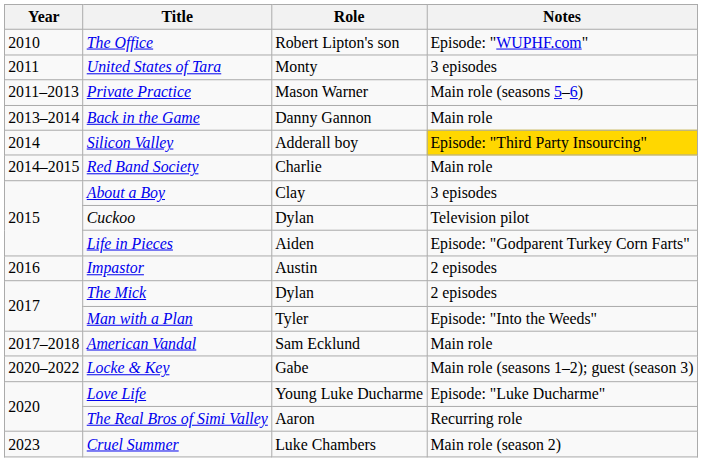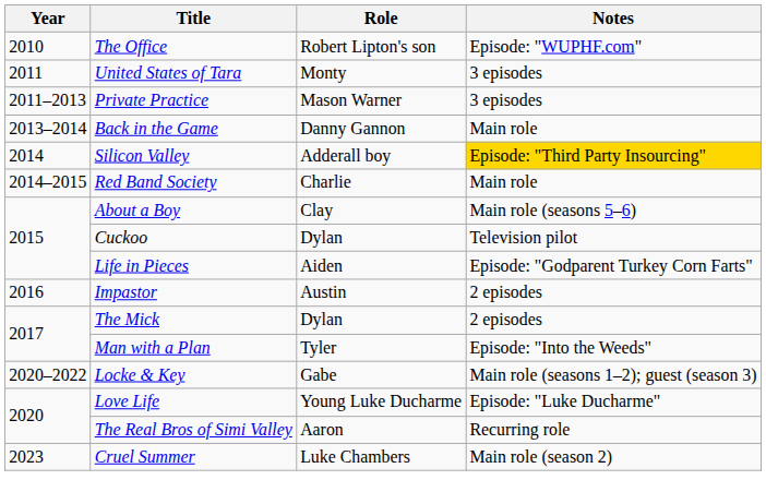Private Practice | Notes: Main role (seasons 5–6) -> 3 episodes
About a Boy | Notes: 3 episodes -> Main role (seasons 5–6)
- row: 2017–2018 | American Vandal | Sam Ecklund | Main role
